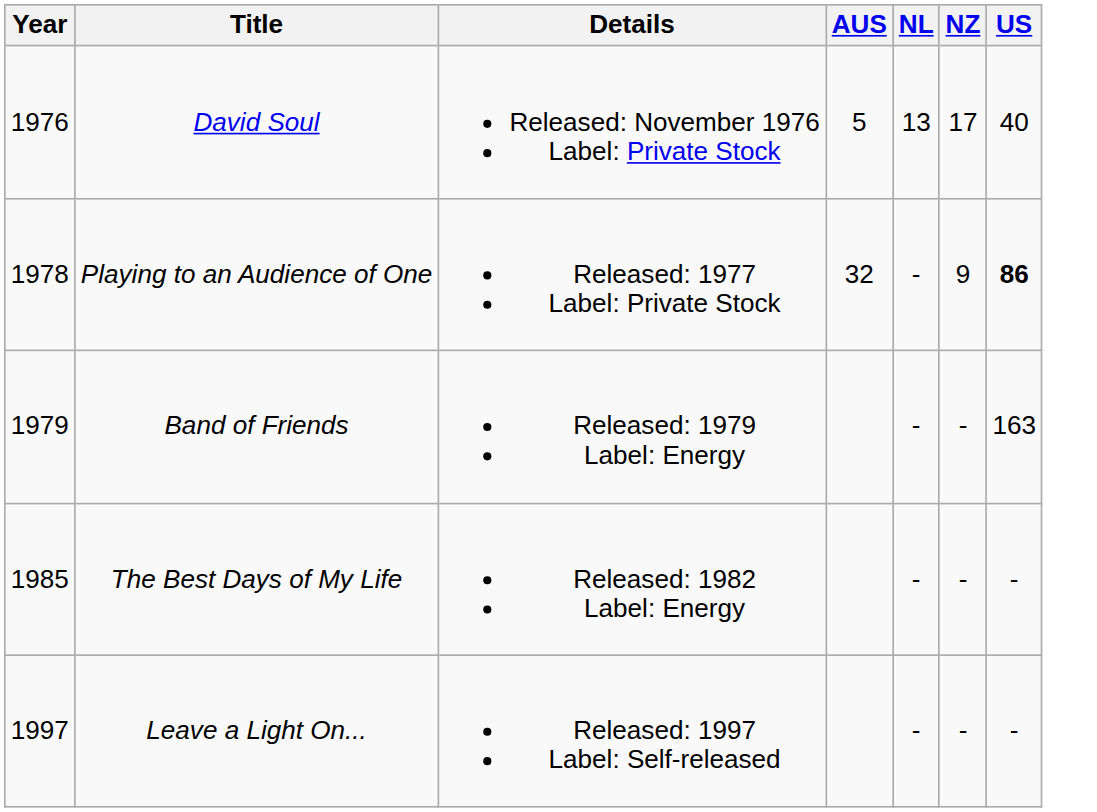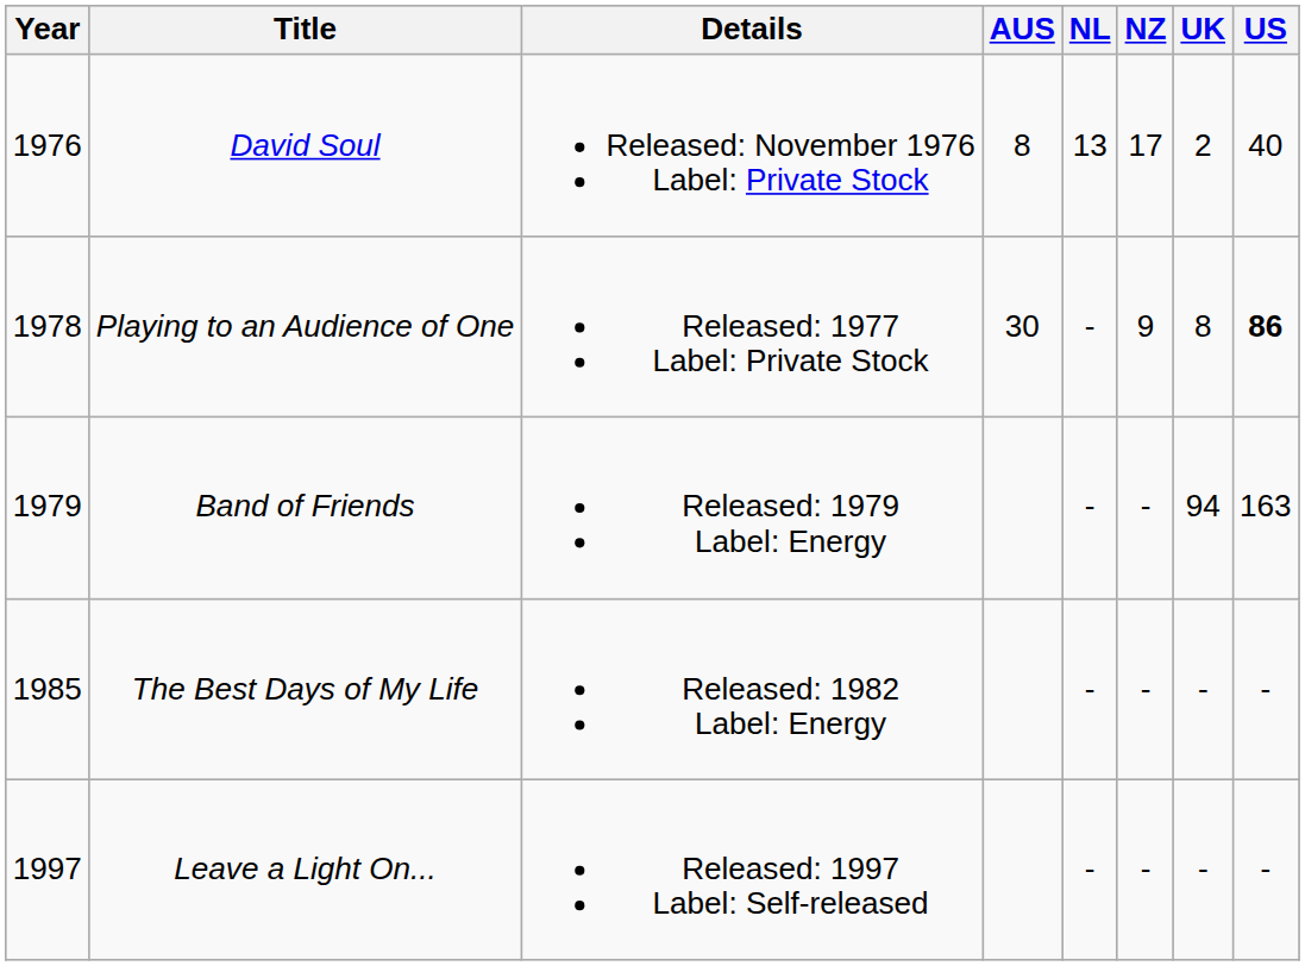+ column: UK | 2 | 8 | 94 | - | -
David Soul | AUS: 5 -> 8
Playing to an Audience of One | AUS: 32 -> 30
